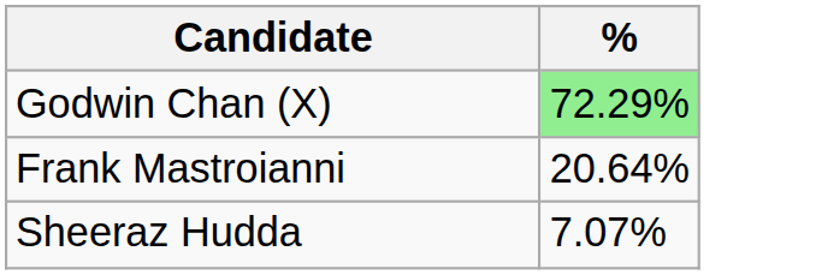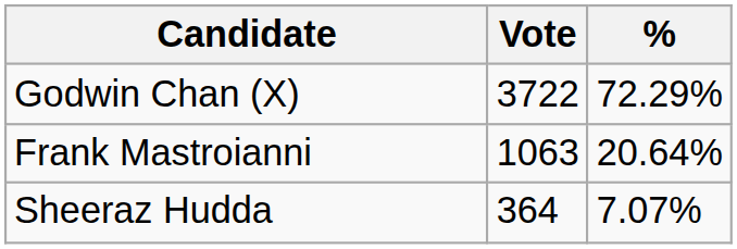+ column: Vote | 3722 | 1063 | 364
Godwin Chan (X) | %: lightgreen background -> no background
